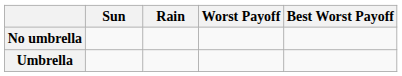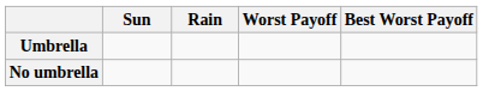rows swapped: No umbrella <-> Umbrella
